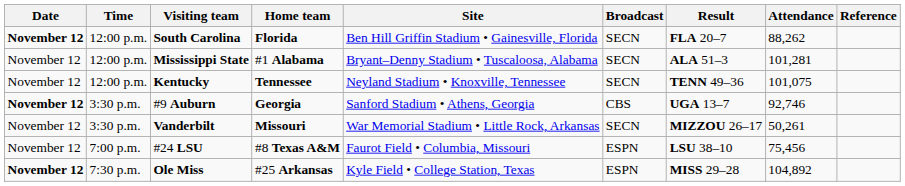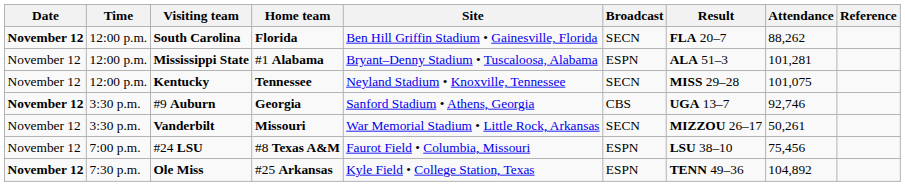Mississippi State | Broadcast: SECN -> ESPN
Kentucky | Result: TENN 49–36 -> MISS 29–28
Ole Miss | Result: MISS 29–28 -> TENN 49–36
